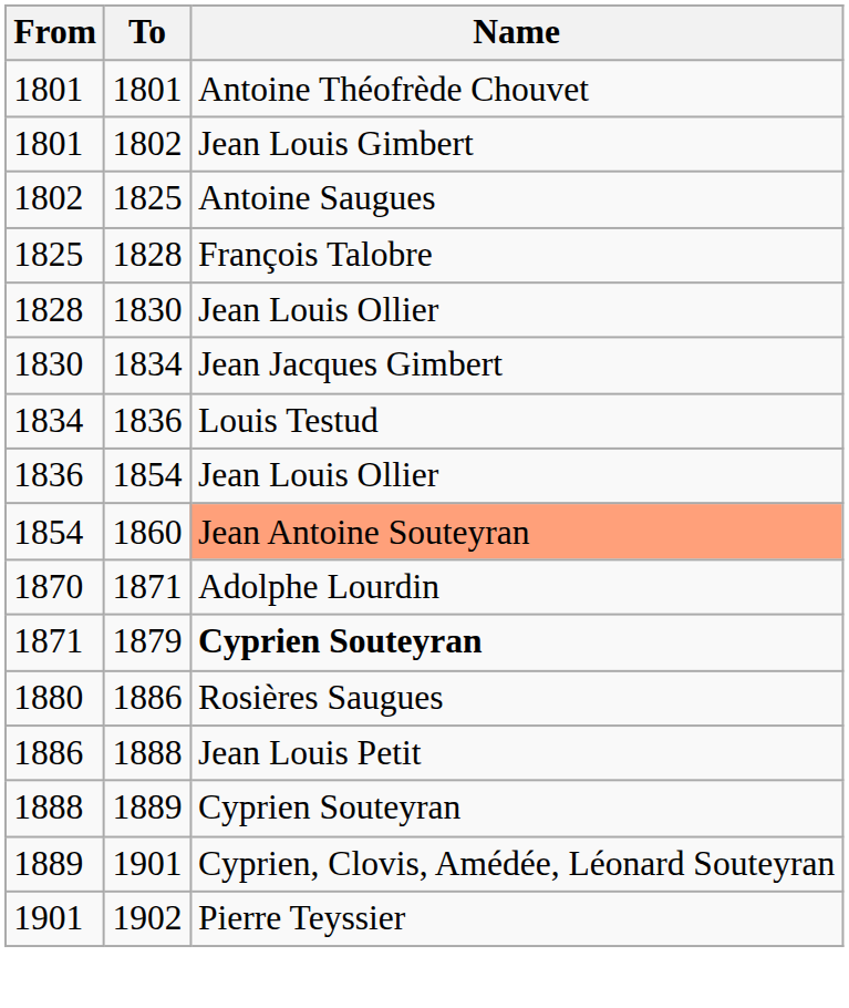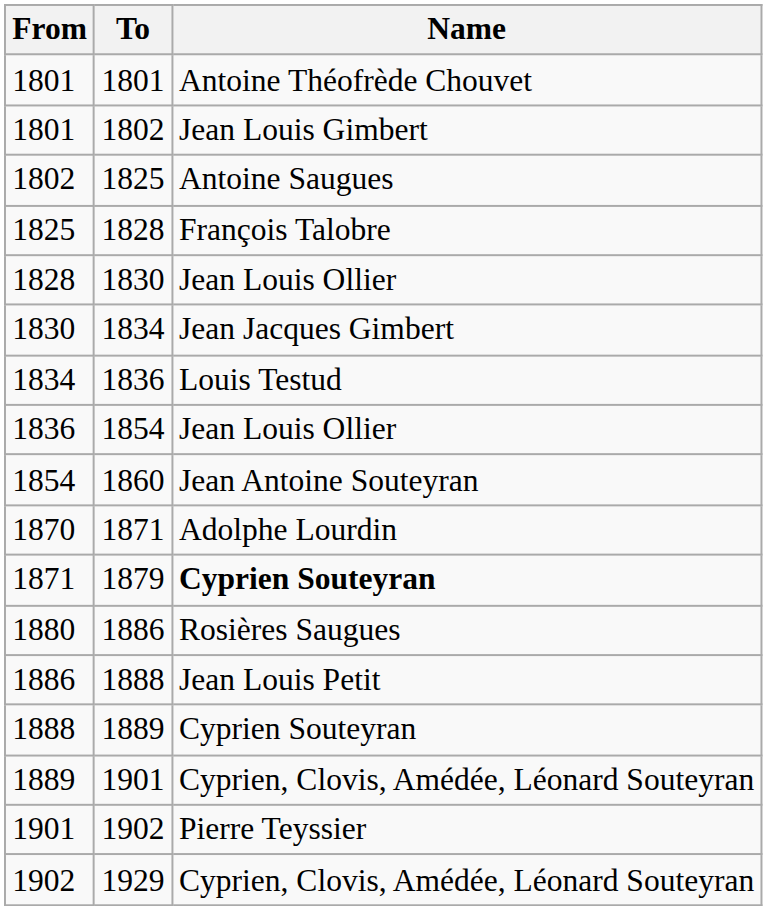1860 | Name: lightsalmon background -> no background
+ row: 1902 | 1929 | Cyprien, Clovis, Amédée, Léonard Souteyran
